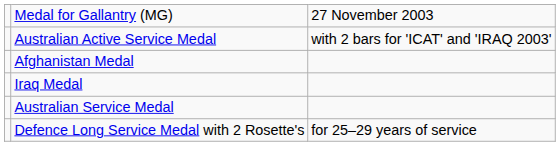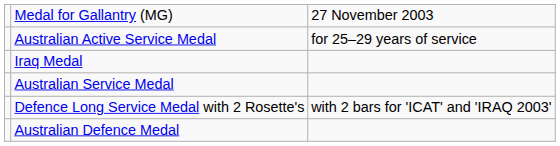Australian Active Service Medal | column 3: with 2 bars for 'ICAT' and 'IRAQ 2003' -> for 25–29 years of service
- row: Afghanistan Medal
Defence Long Service Medal with 2 Rosette's | column 3: for 25–29 years of service -> with 2 bars for 'ICAT' and 'IRAQ 2003'
+ row: Australian Defence Medal
